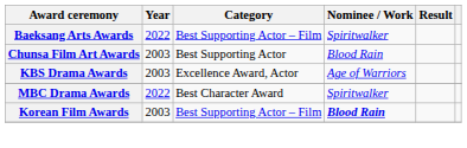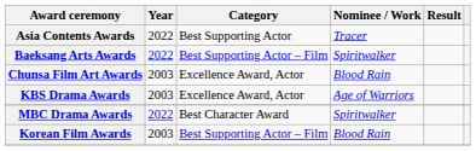+ row: Asia Contents Awards | 2022 | Best Supporting Actor | Tracer
Chunsa Film Art Awards | Category: Best Supporting Actor -> Excellence Award, Actor
Korean Film Awards | Nominee / Work: bold -> normal
